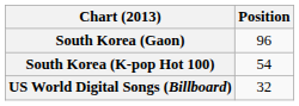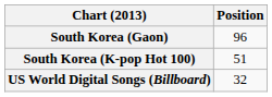South Korea (K-pop Hot 100) | Position: 54 -> 51
